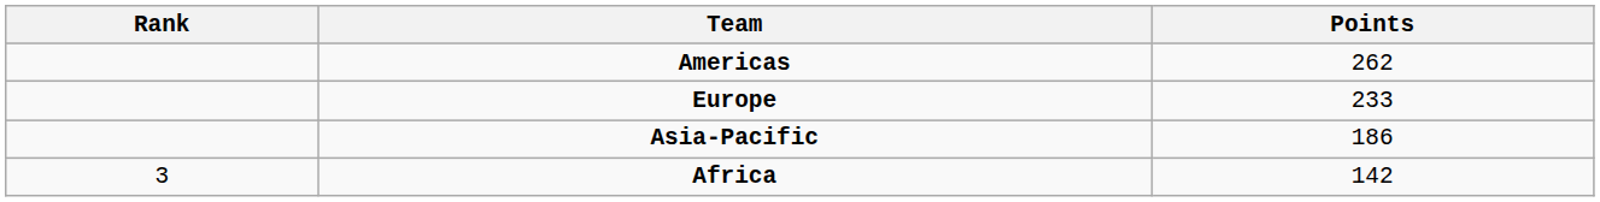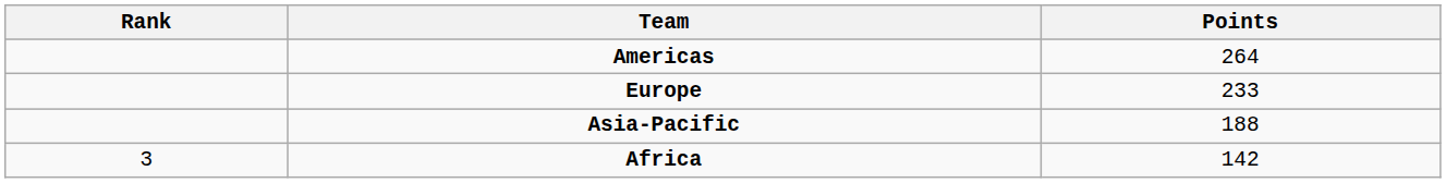Americas | Points: 262 -> 264
Asia-Pacific | Points: 186 -> 188
